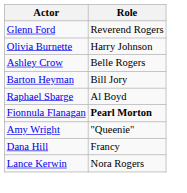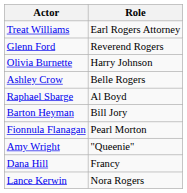+ row: Treat Williams | Earl Rogers Attorney
rows swapped: Barton Heyman <-> Raphael Sbarge
Fionnula Flanagan | Role: bold -> normal
